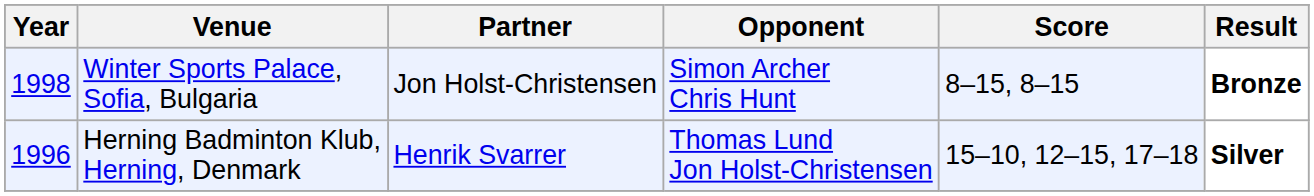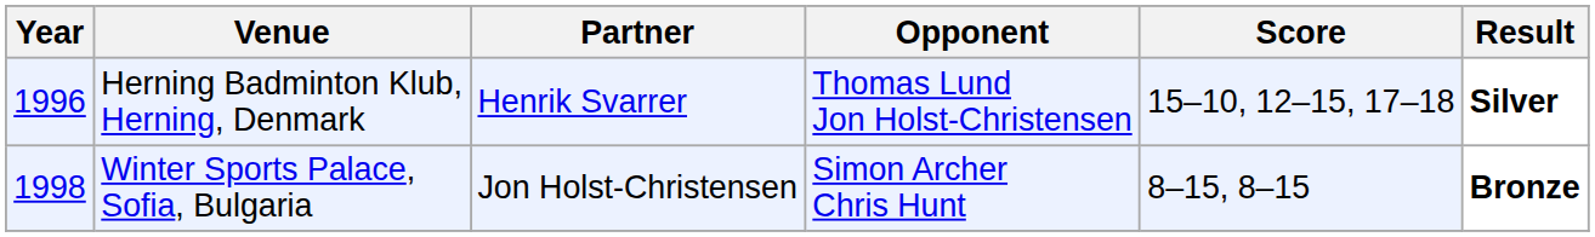rows swapped: Herning Badminton Klub, Herning, Denmark <-> Winter Sports Palace, Sofia, Bulgaria
